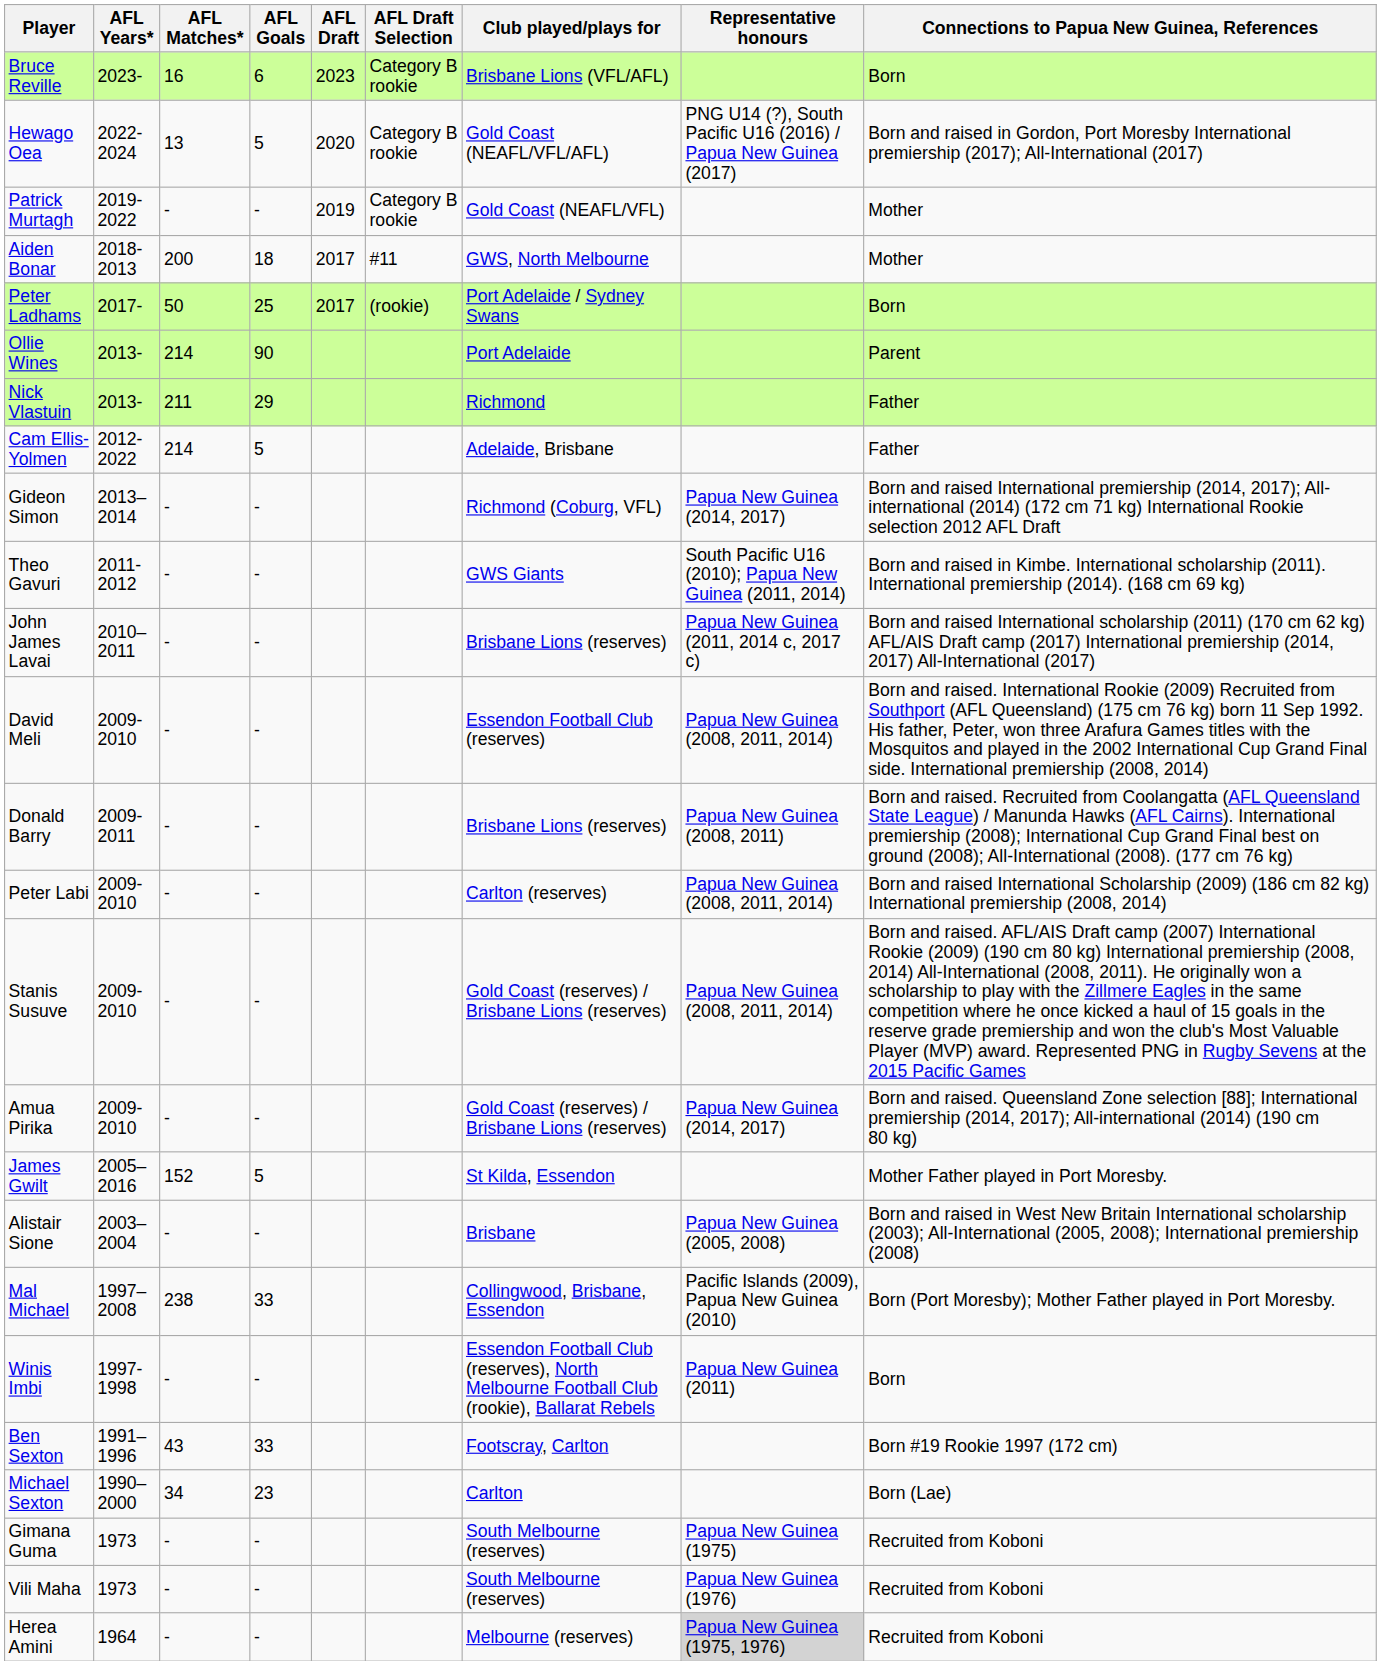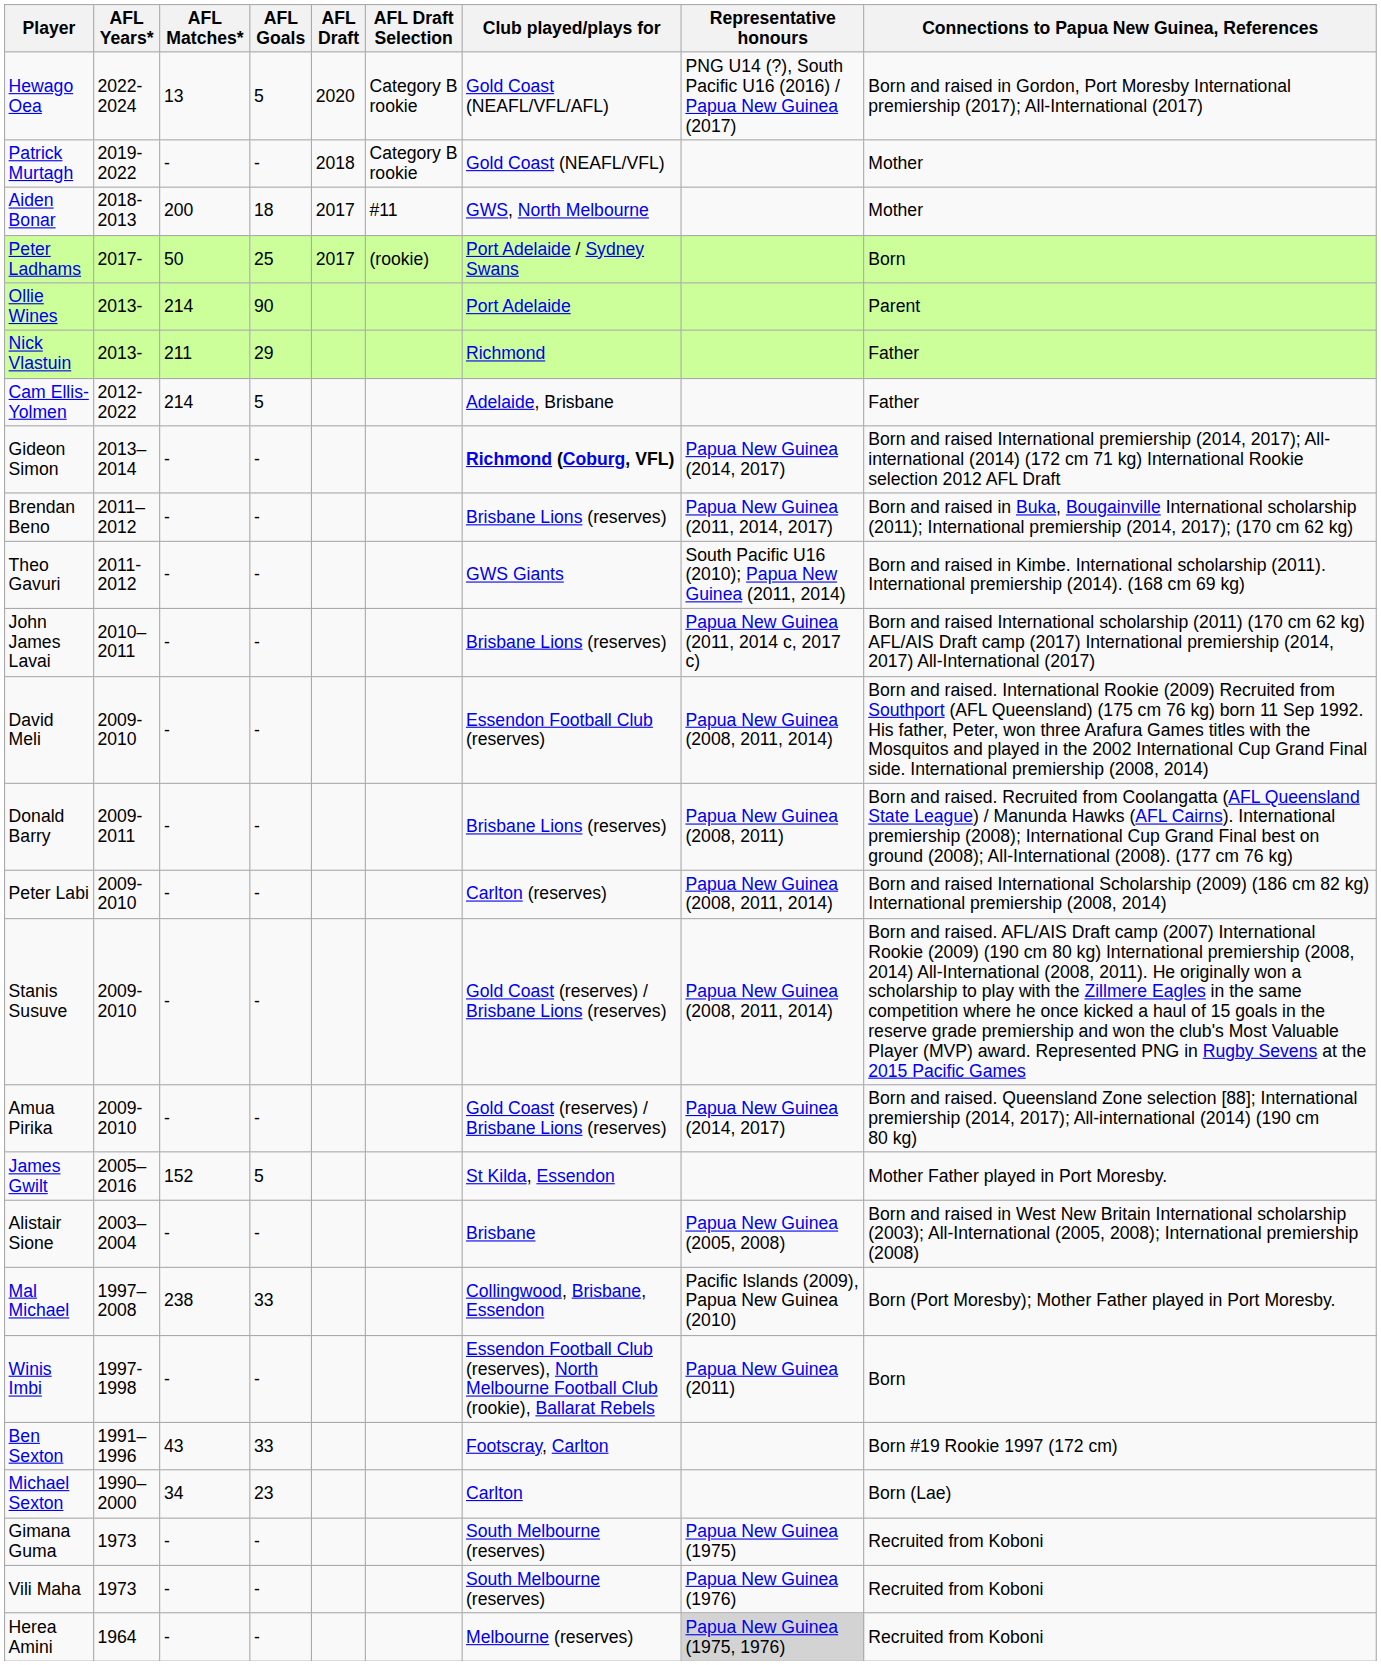- row: Bruce Reville | 2023- | 16 | 6 | 2023 | Category B rookie | Brisbane Lions (VFL/AFL) | Born
Patrick Murtagh | AFL Draft: 2019 -> 2018
Gideon Simon | Club played/plays for: normal -> bold
+ row: Brendan Beno | 2011–2012 | - | - | Brisbane Lions (reserves) | Papua New Guinea (2011, 2014, 2017) | Born and raised in Buka, Bougainville International scholarship (2011); International premiership (2014, 2017); (170 cm 62 kg)
